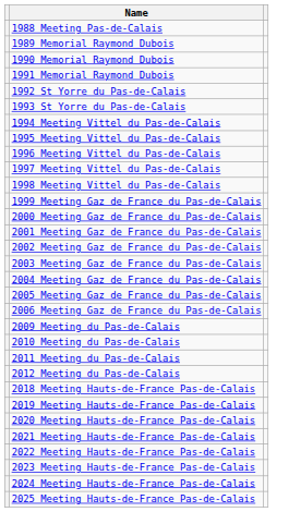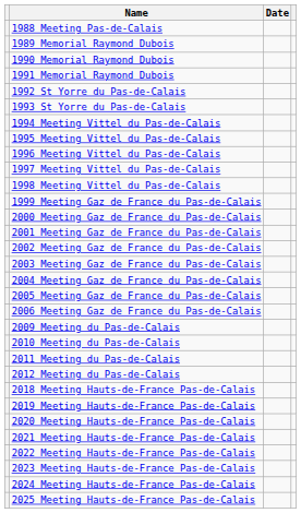+ column: Date
